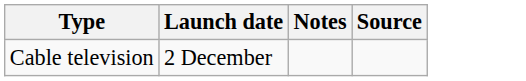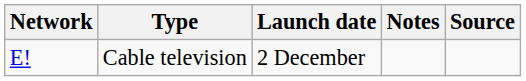+ column: Network | E!
